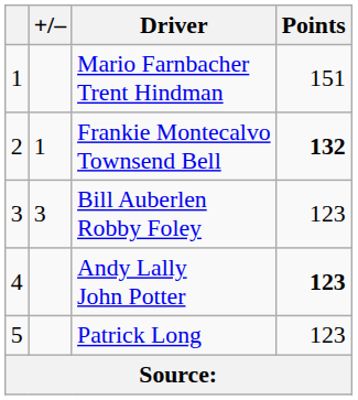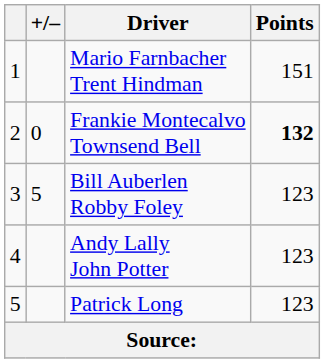Frankie Montecalvo Townsend Bell | +/–: 1 -> 0
Bill Auberlen Robby Foley | +/–: 3 -> 5
Andy Lally John Potter | Points: bold -> normal
